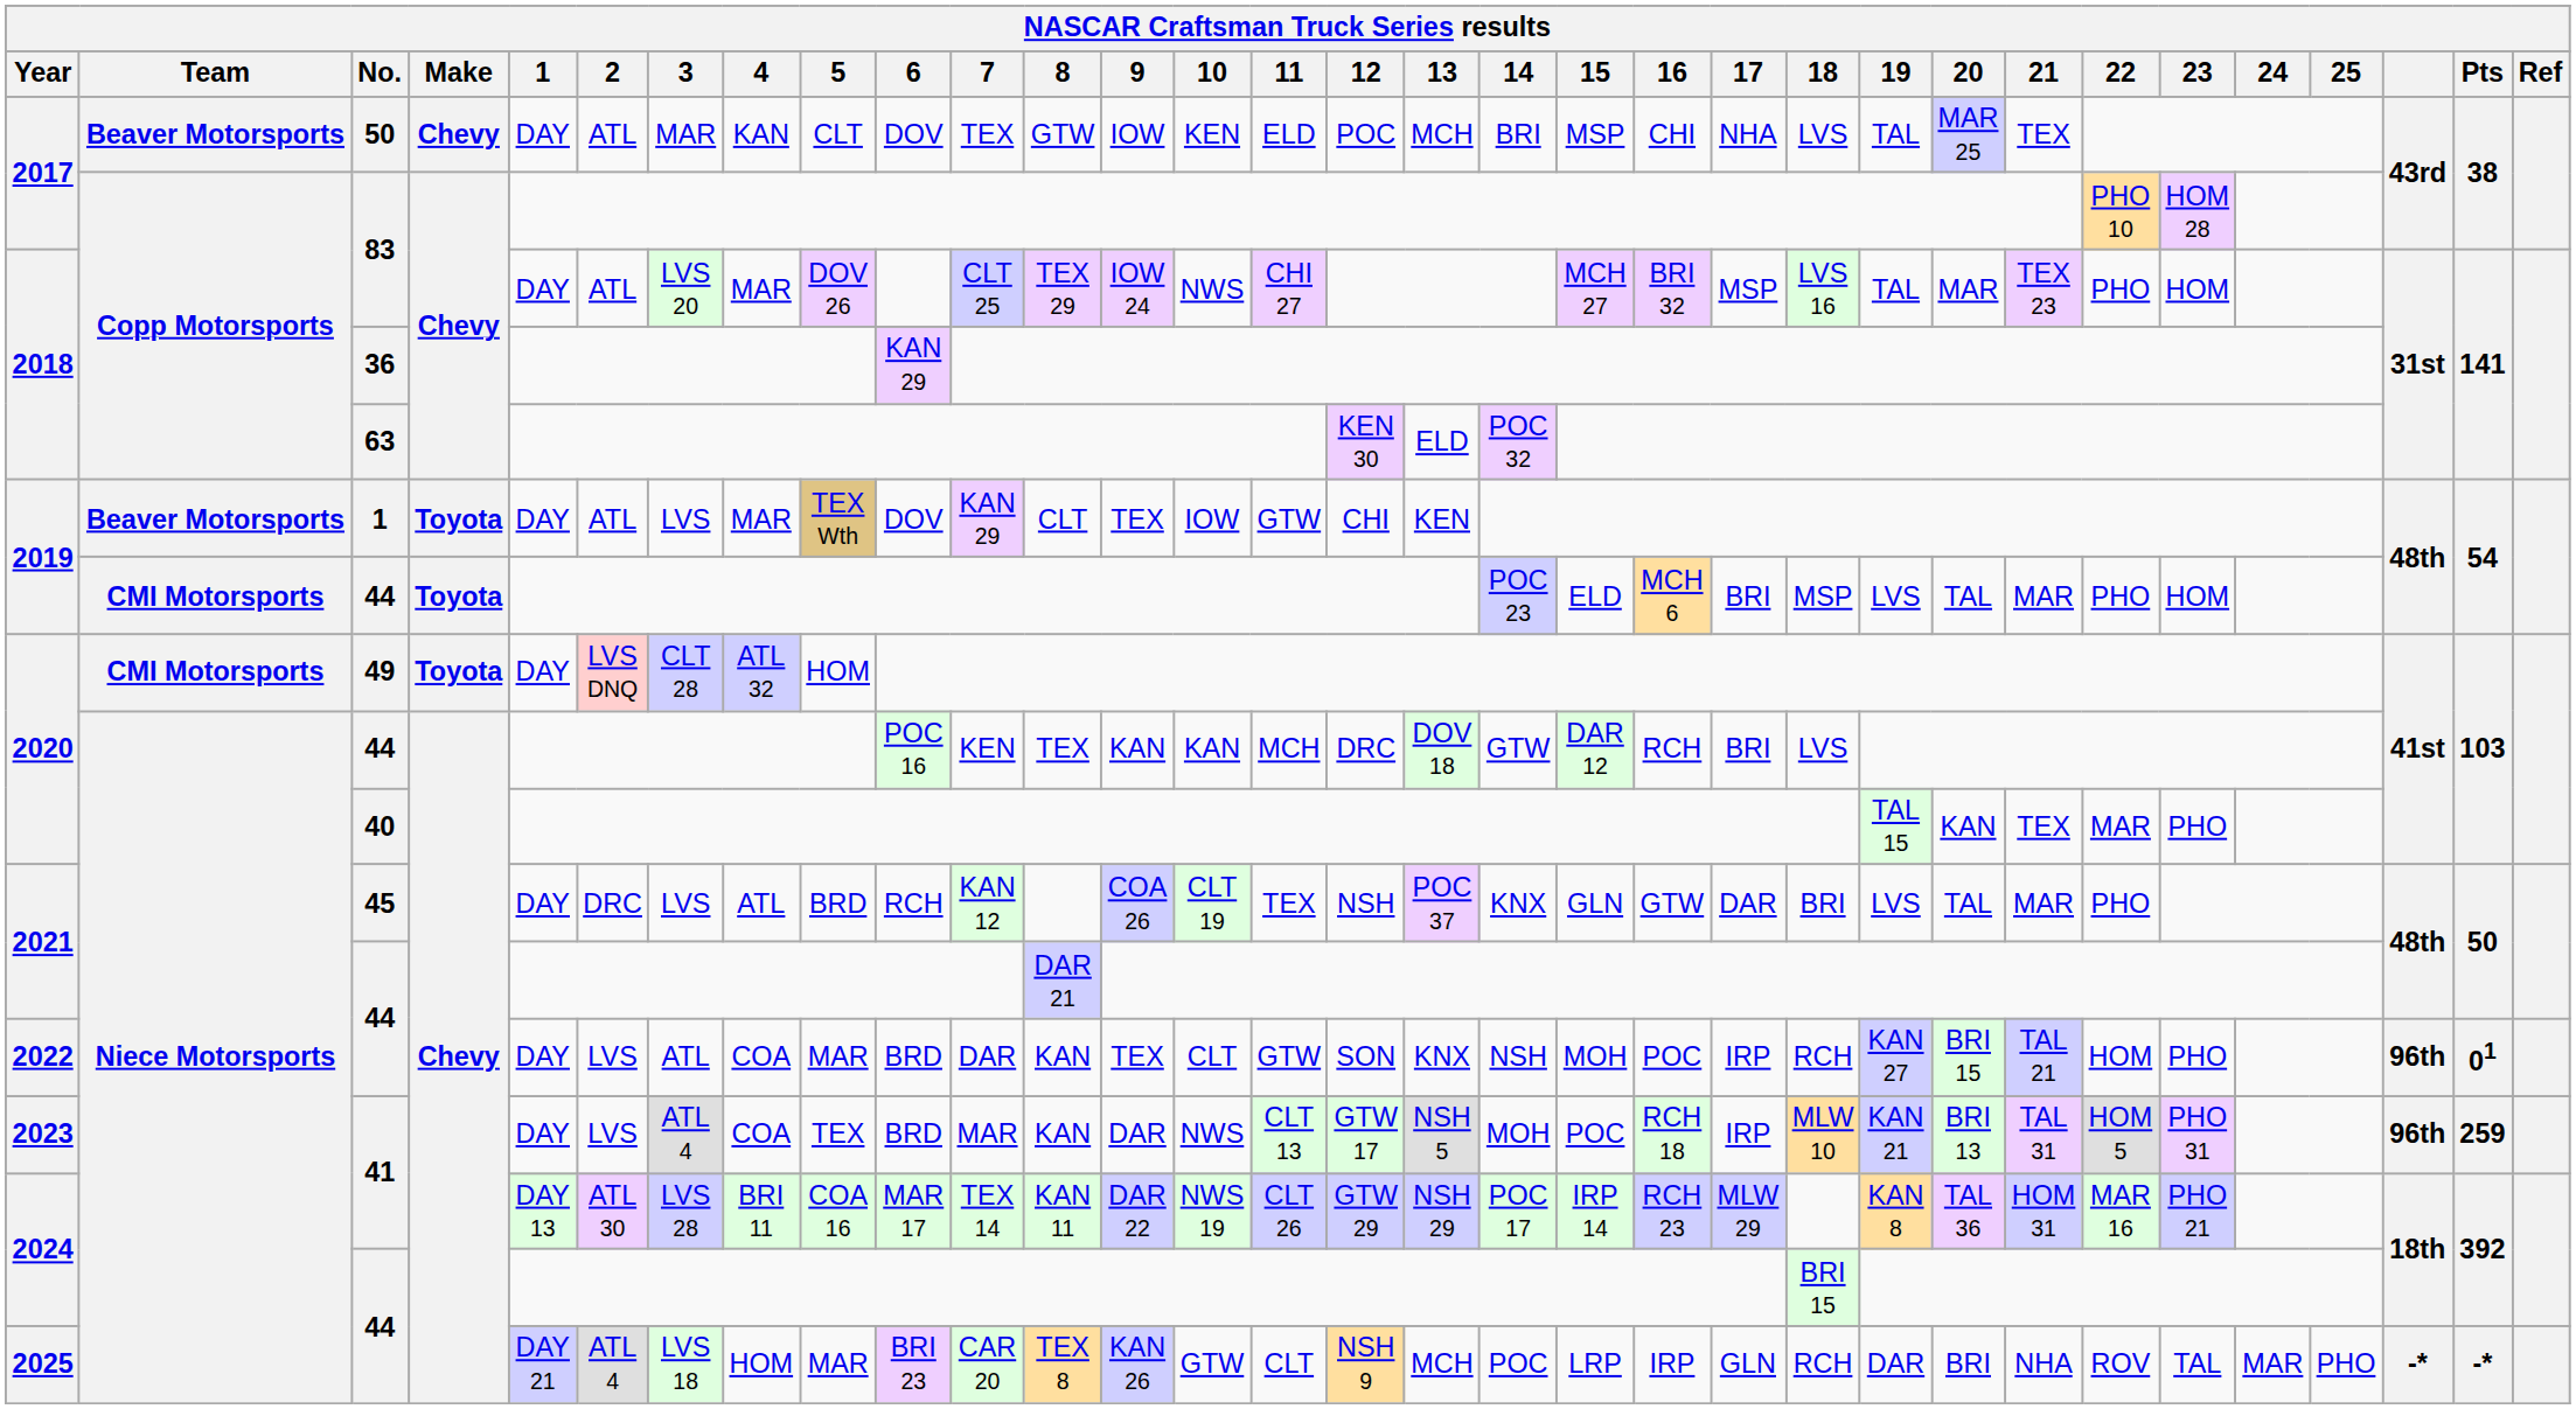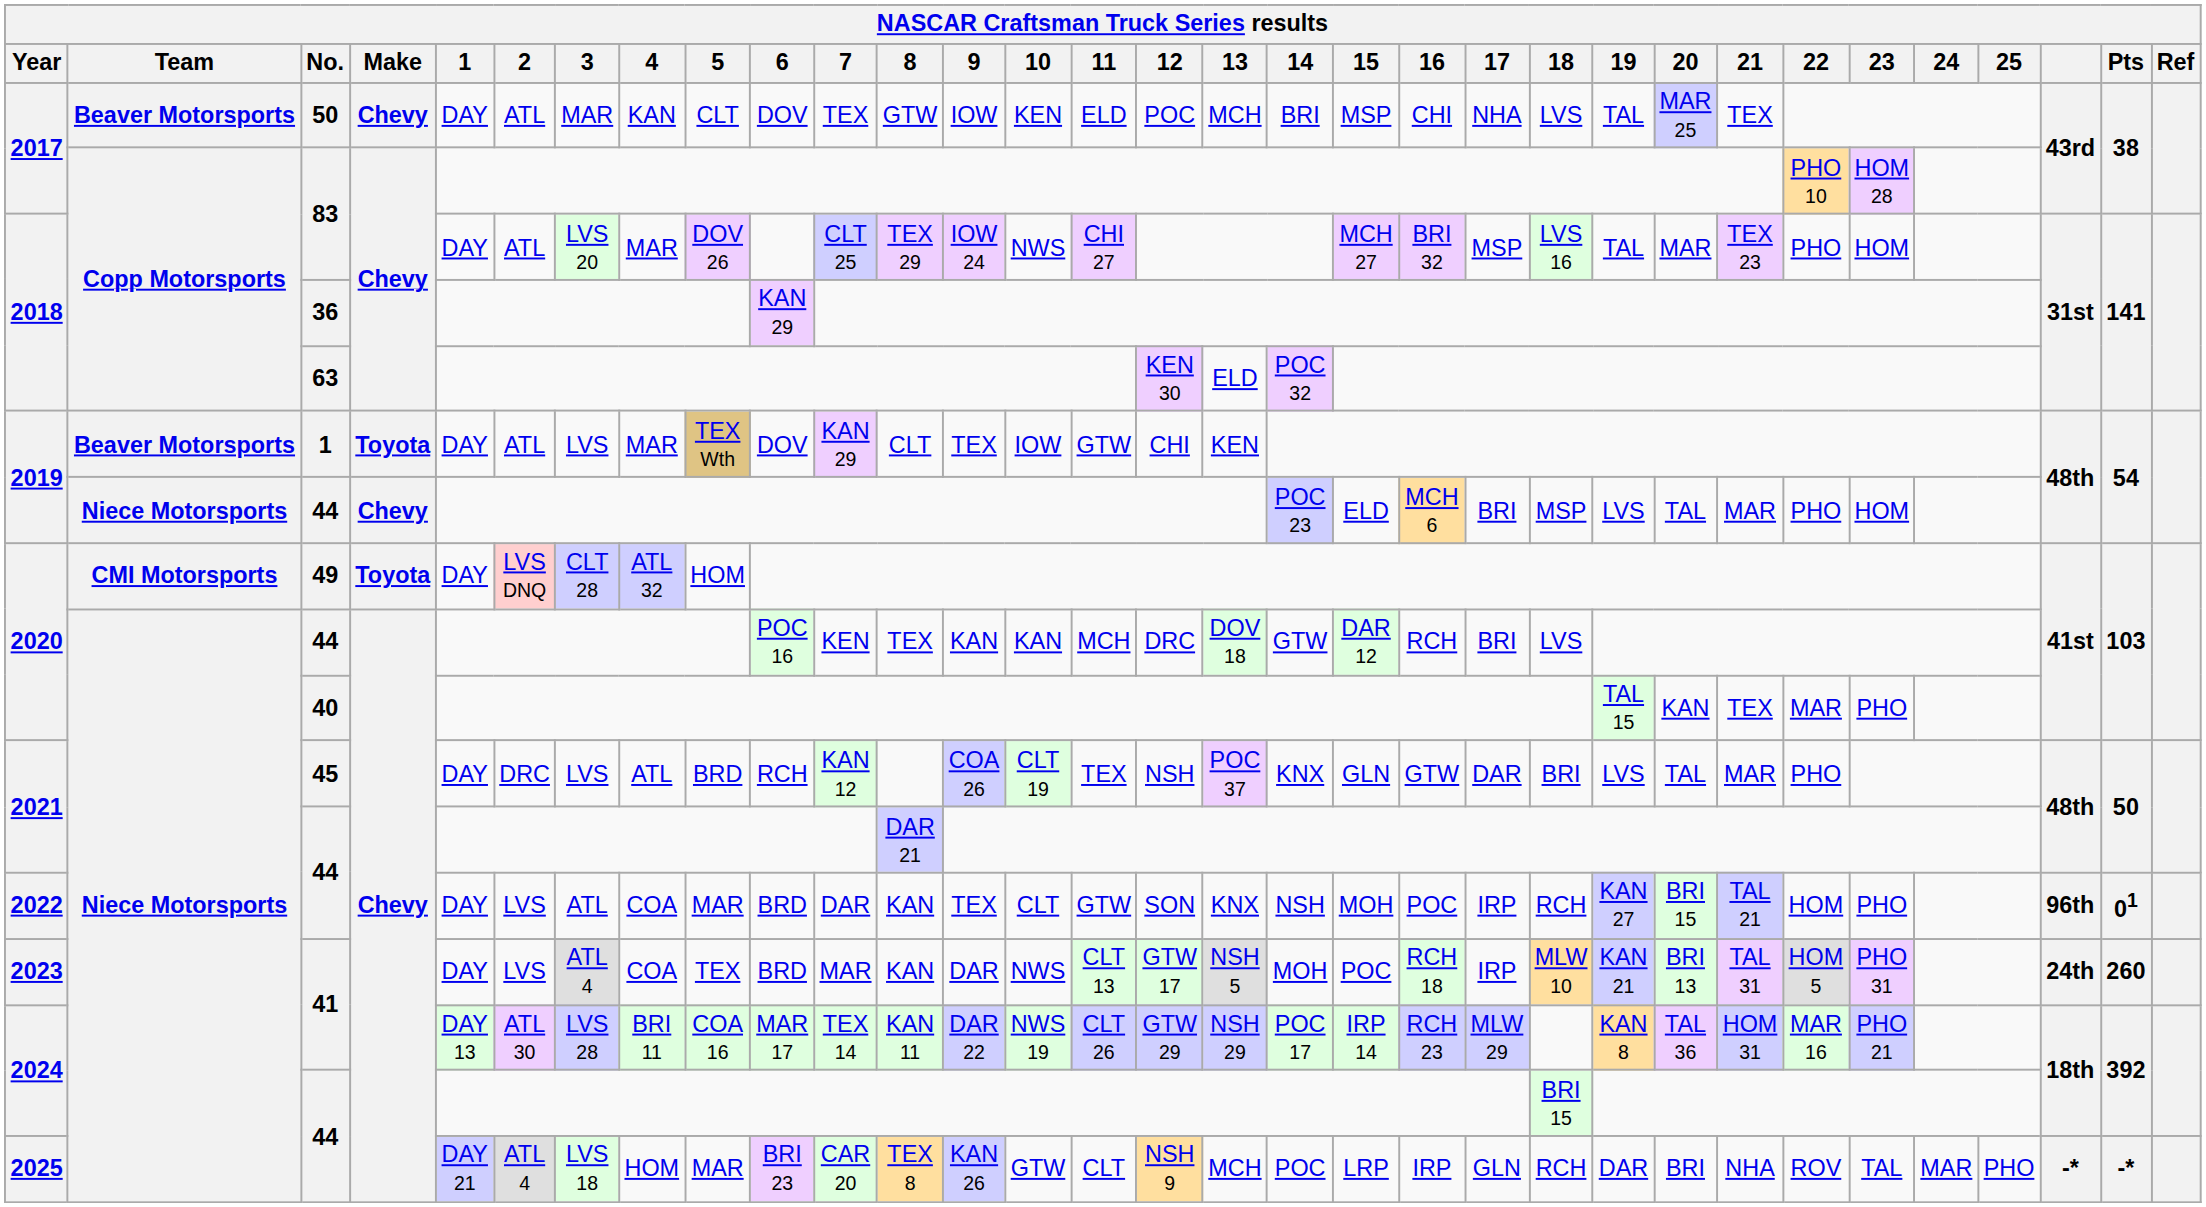2019 / 44 | Team: CMI Motorsports -> Niece Motorsports
2019 / 44 | Make: Toyota -> Chevy
2023 / 41 | column 30: 96th -> 24th
2023 / 41 | Pts: 259 -> 260
